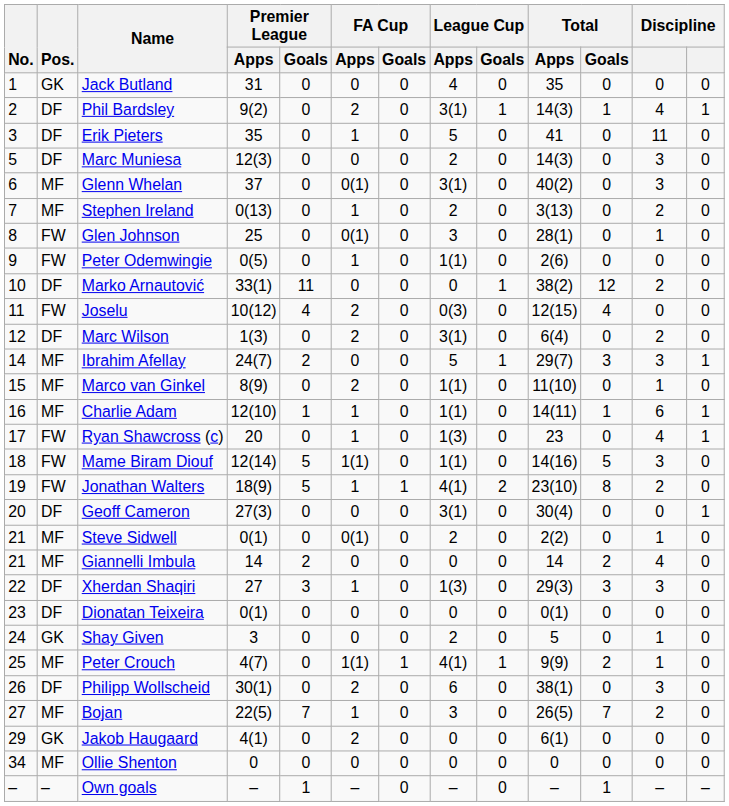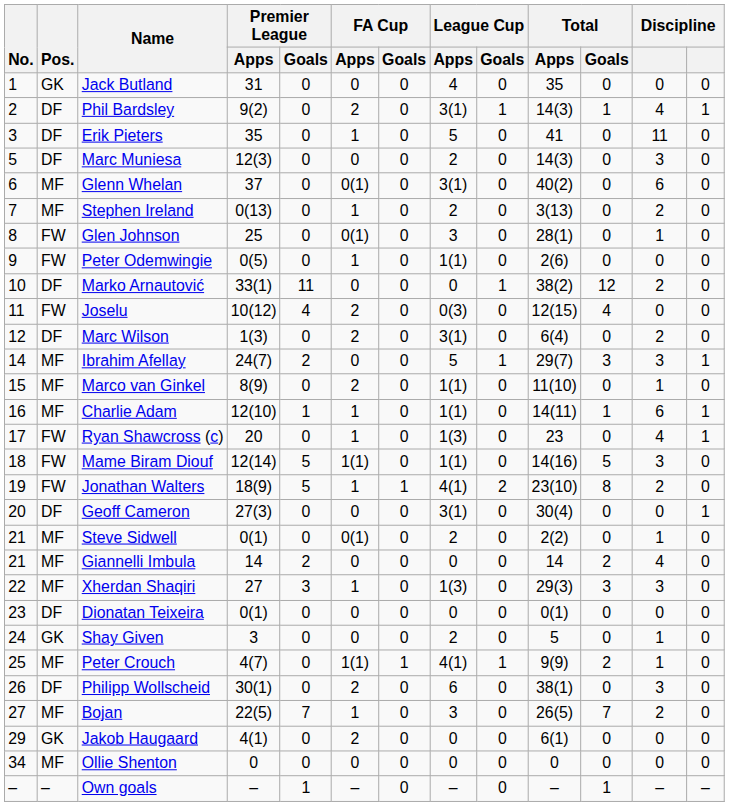Glenn Whelan | column 12: 3 -> 6
Xherdan Shaqiri | Pos.: DF -> MF
